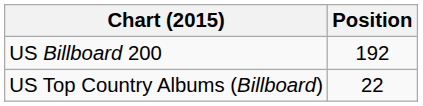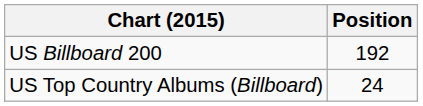US Top Country Albums (Billboard) | Position: 22 -> 24
